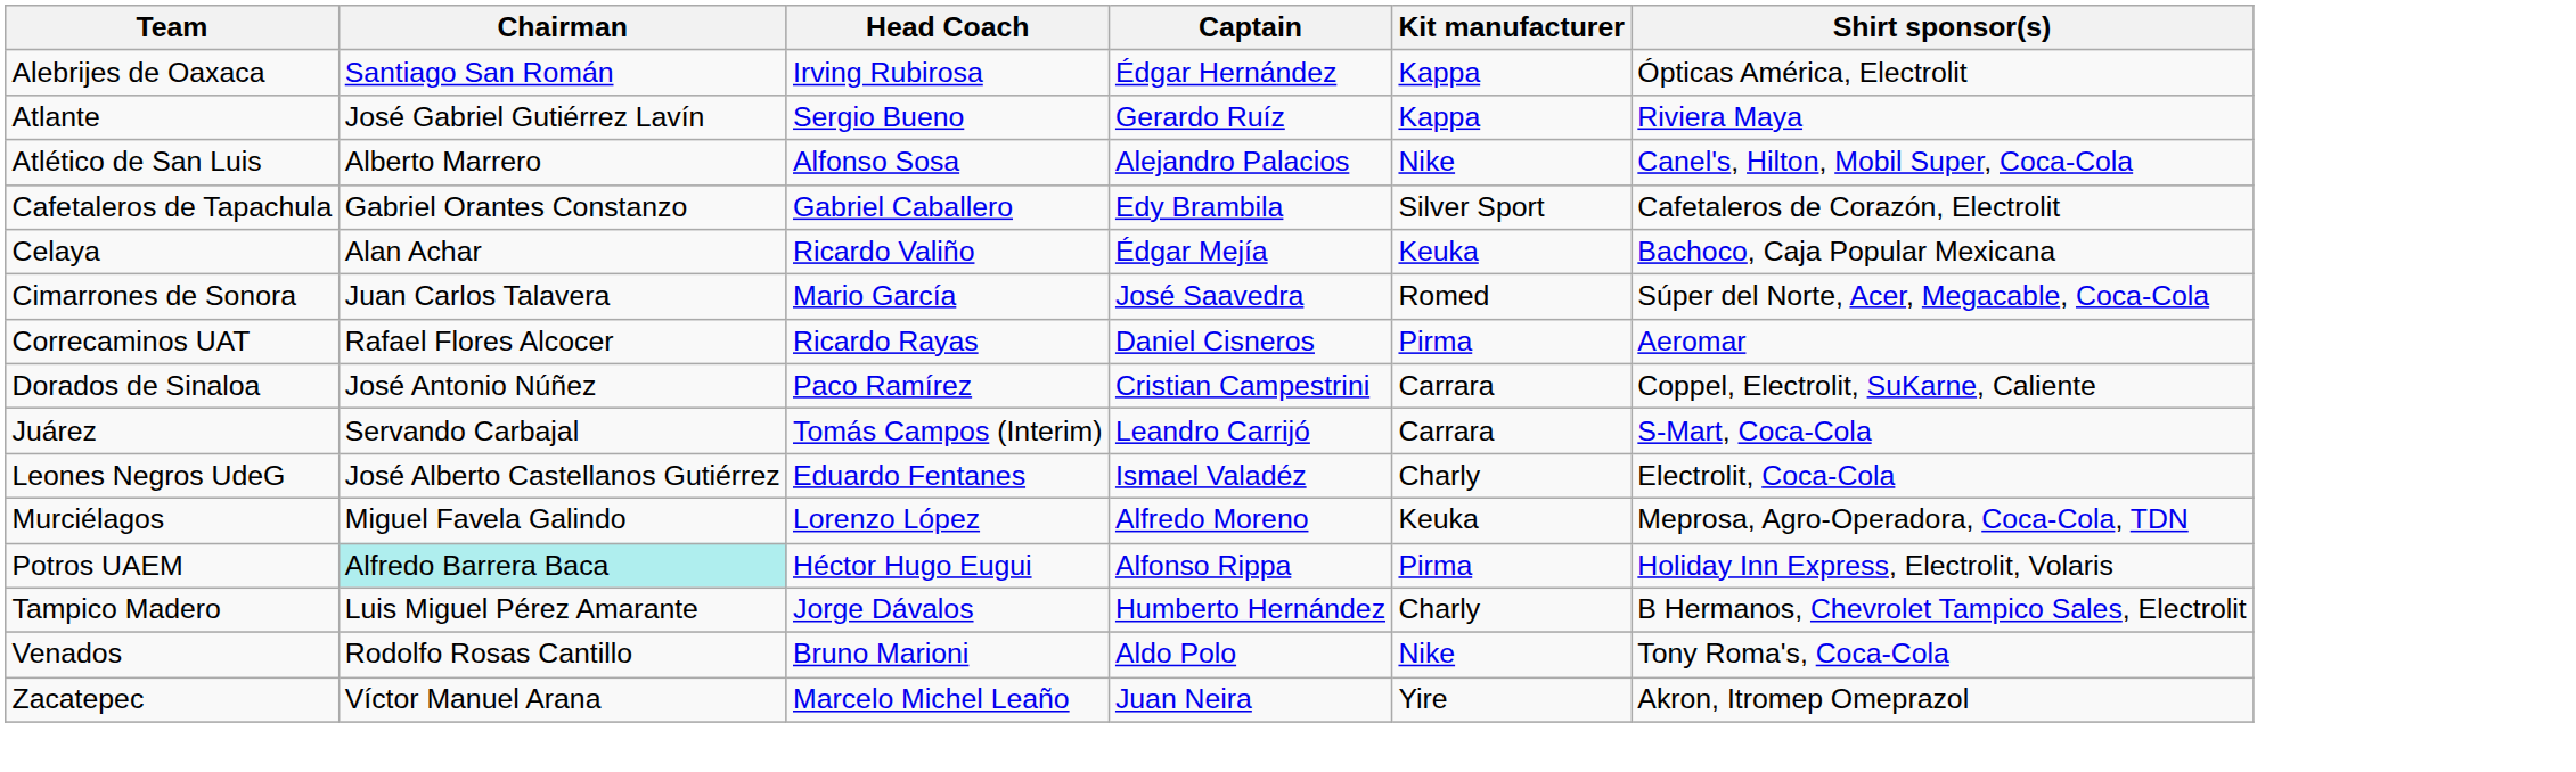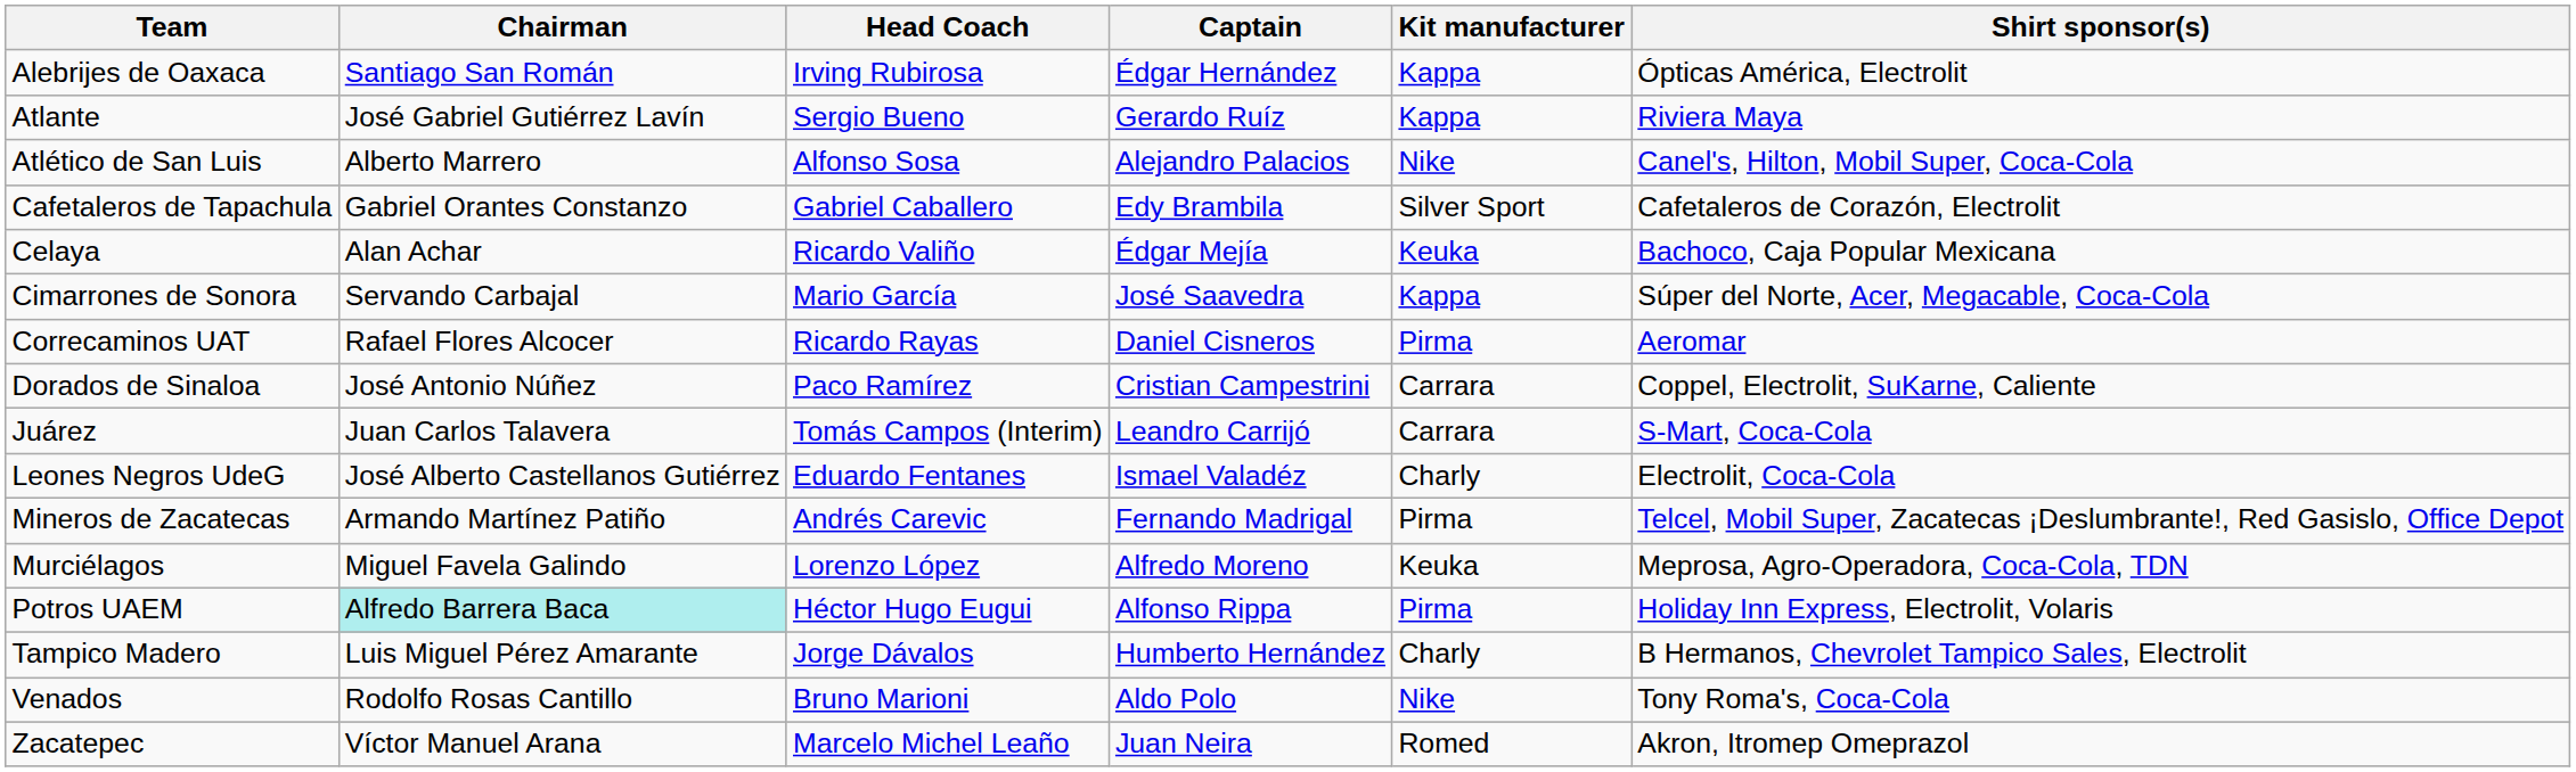Cimarrones de Sonora | Chairman: Juan Carlos Talavera -> Servando Carbajal
Cimarrones de Sonora | Kit manufacturer: Romed -> Kappa
Juárez | Chairman: Servando Carbajal -> Juan Carlos Talavera
+ row: Mineros de Zacatecas | Armando Martínez Patiño | Andrés Carevic | Fernando Madrigal | Pirma | Telcel, Mobil Super, Zacatecas ¡Deslumbrante!, Red Gasislo, Office Depot
Zacatepec | Kit manufacturer: Yire -> Romed
